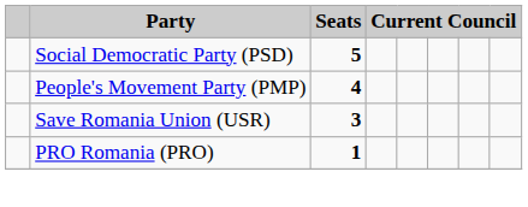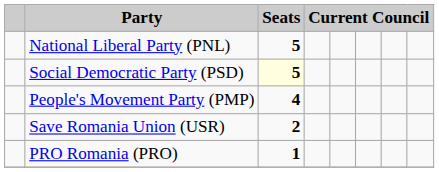+ row: National Liberal Party (PNL) | 5
Social Democratic Party (PSD) | Seats: no background -> lightyellow background
Save Romania Union (USR) | Seats: 3 -> 2
